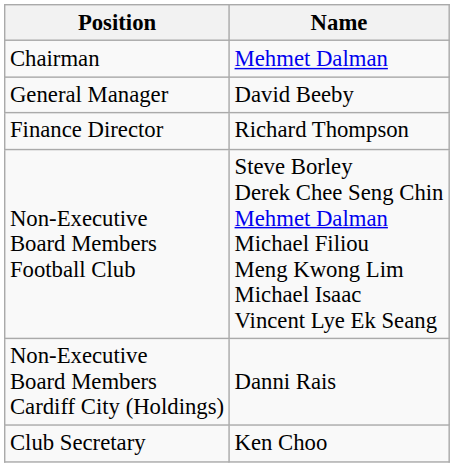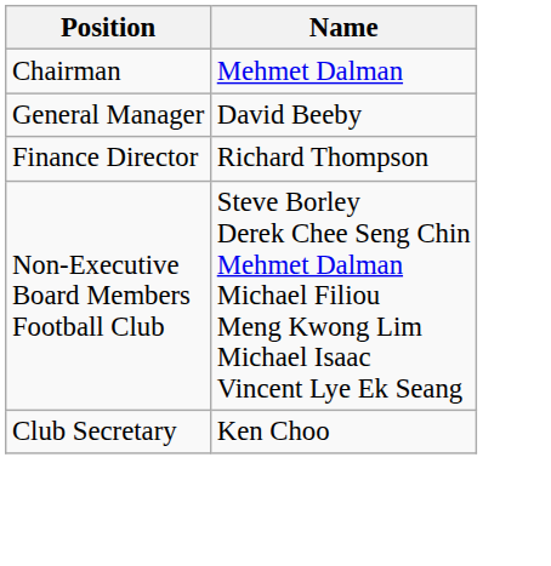- row: Non-Executive Board Members Cardiff City (Holdings) | Danni Rais
